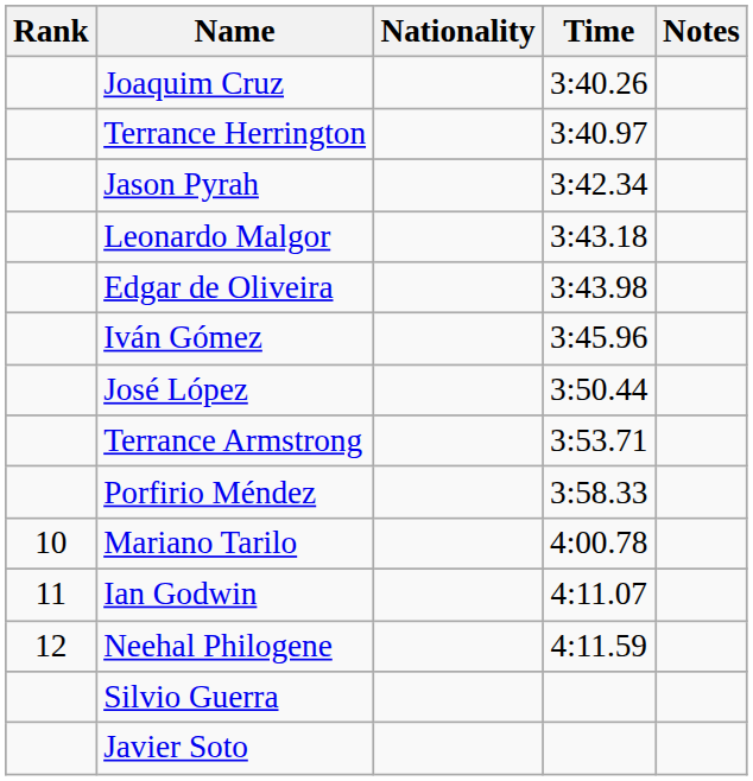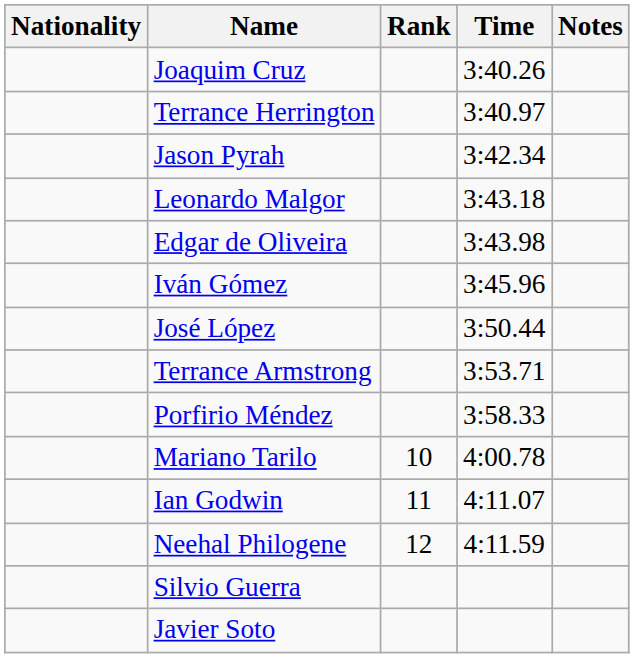columns swapped: Rank <-> Nationality
